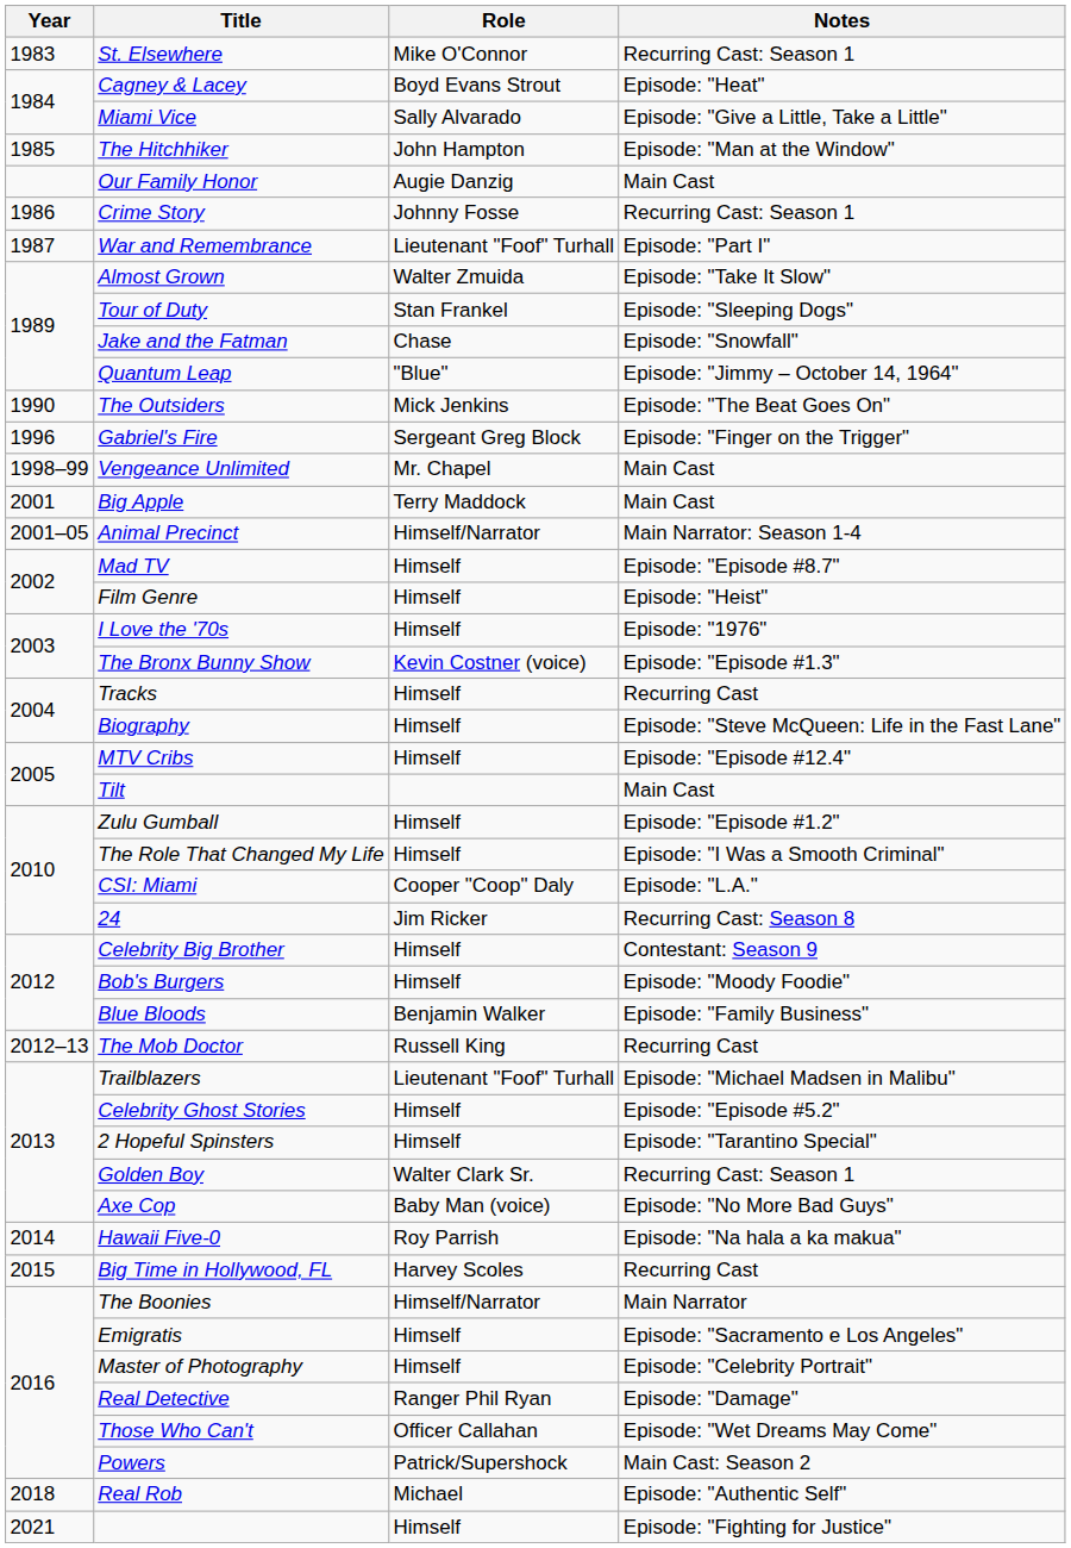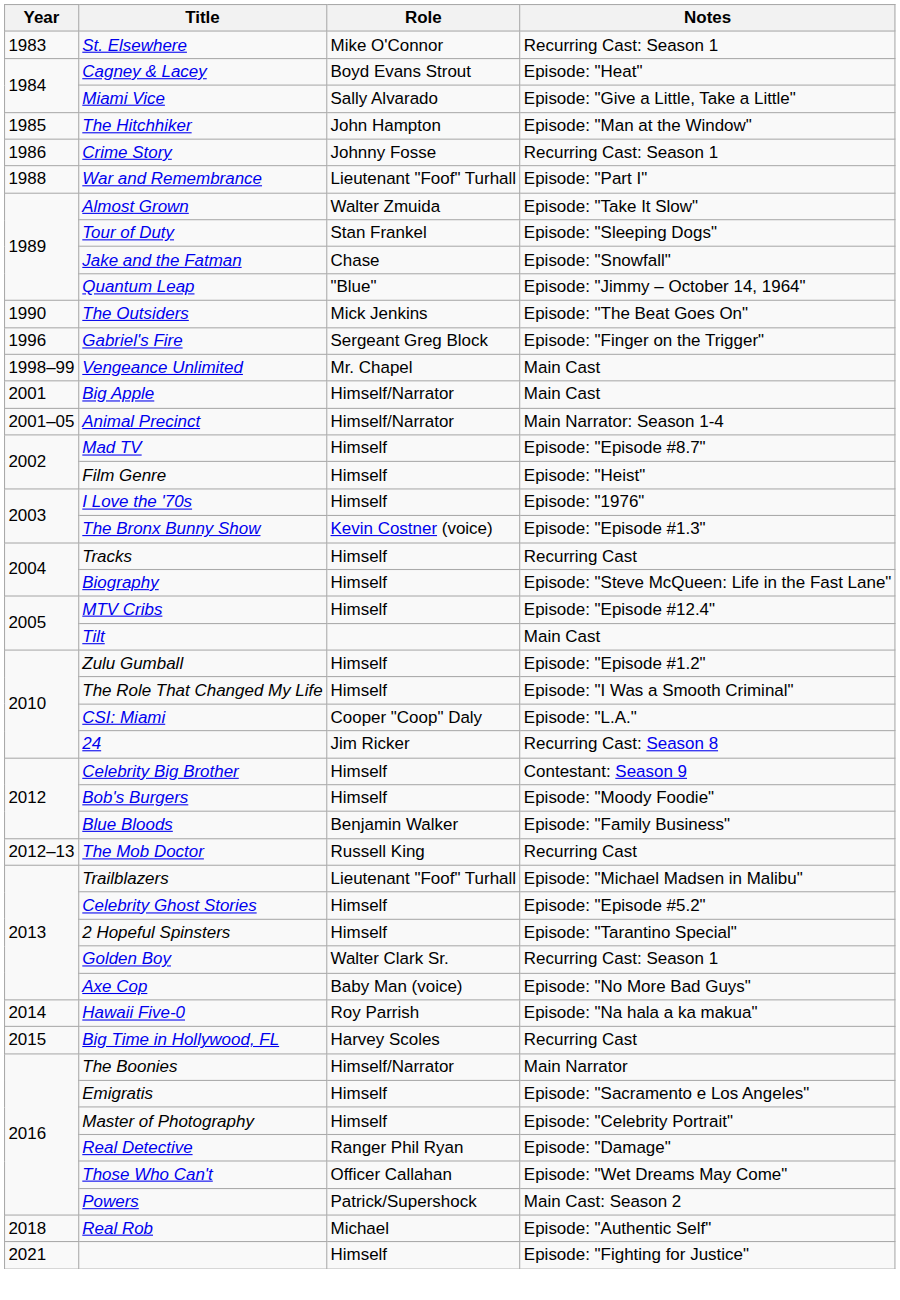- row: Our Family Honor | Augie Danzig | Main Cast
War and Remembrance | Year: 1987 -> 1988
Big Apple | Role: Terry Maddock -> Himself/Narrator
